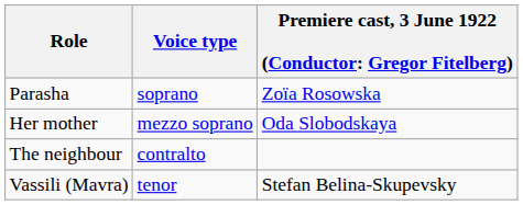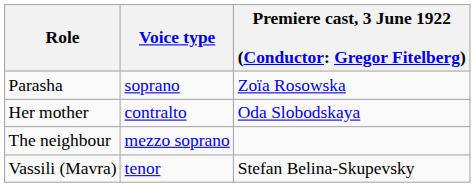Her mother | Voice type: mezzo soprano -> contralto
The neighbour | Voice type: contralto -> mezzo soprano
